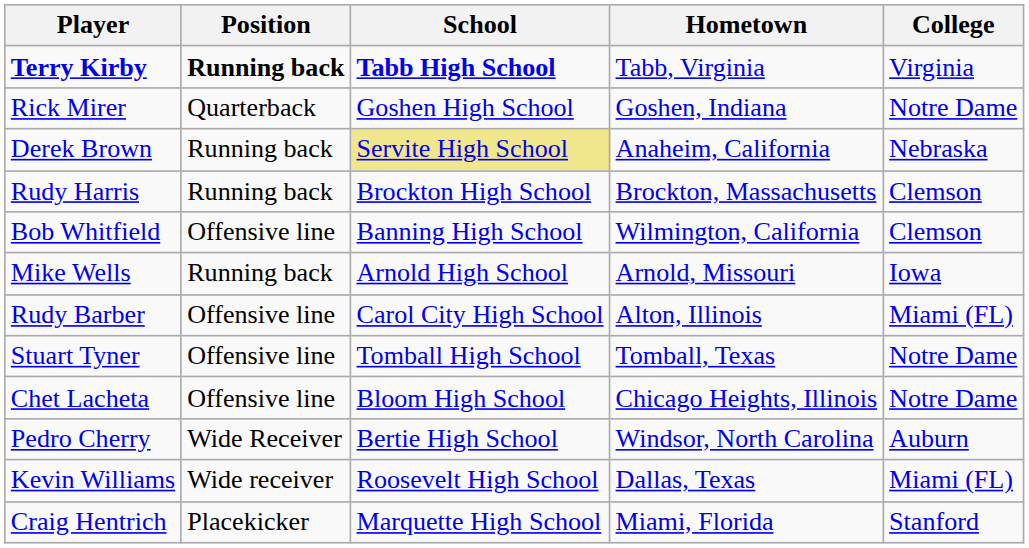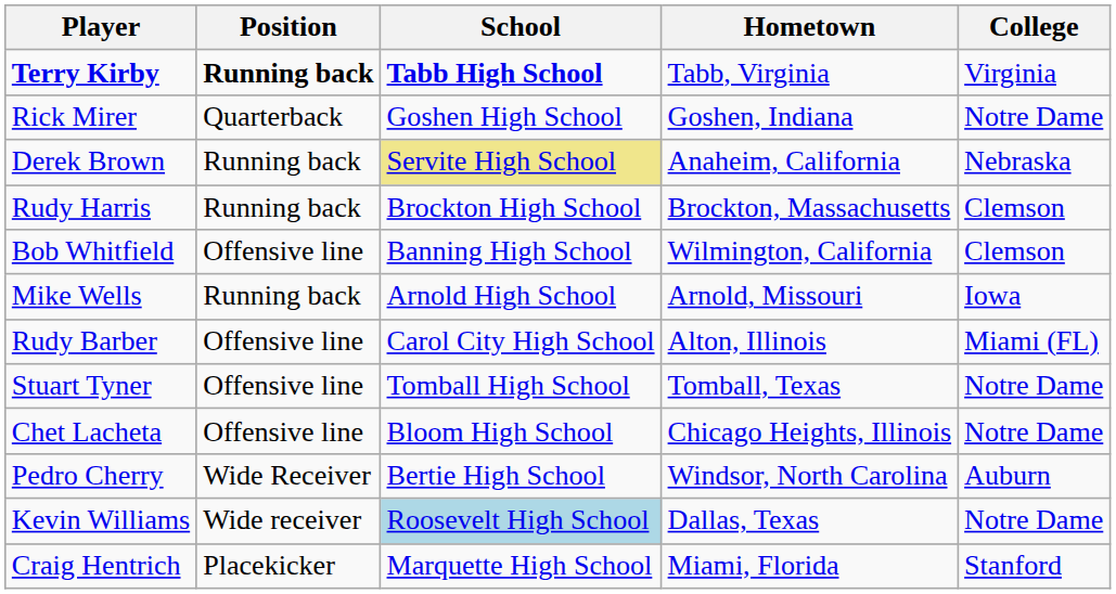Kevin Williams | School: no background -> lightblue background
Kevin Williams | College: Miami (FL) -> Notre Dame
